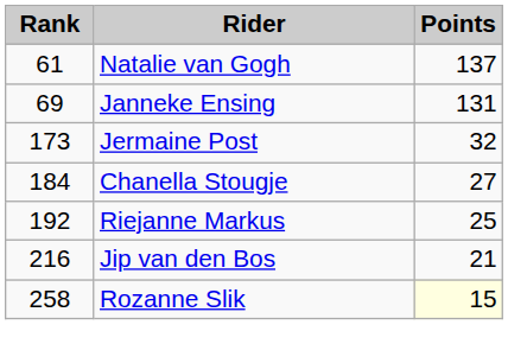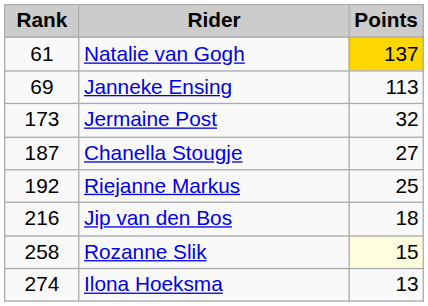Natalie van Gogh | Points: no background -> gold background
Janneke Ensing | Points: 131 -> 113
Chanella Stougje | Rank: 184 -> 187
Jip van den Bos | Points: 21 -> 18
+ row: 274 | Ilona Hoeksma | 13
